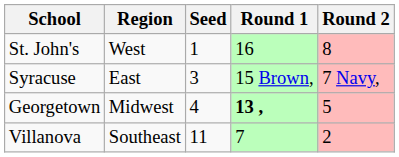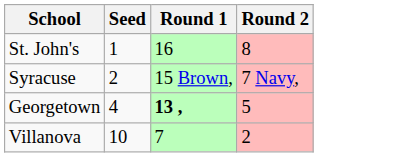- column: Region | West | East | Midwest | Southeast
Syracuse | Seed: 3 -> 2
Villanova | Seed: 11 -> 10
